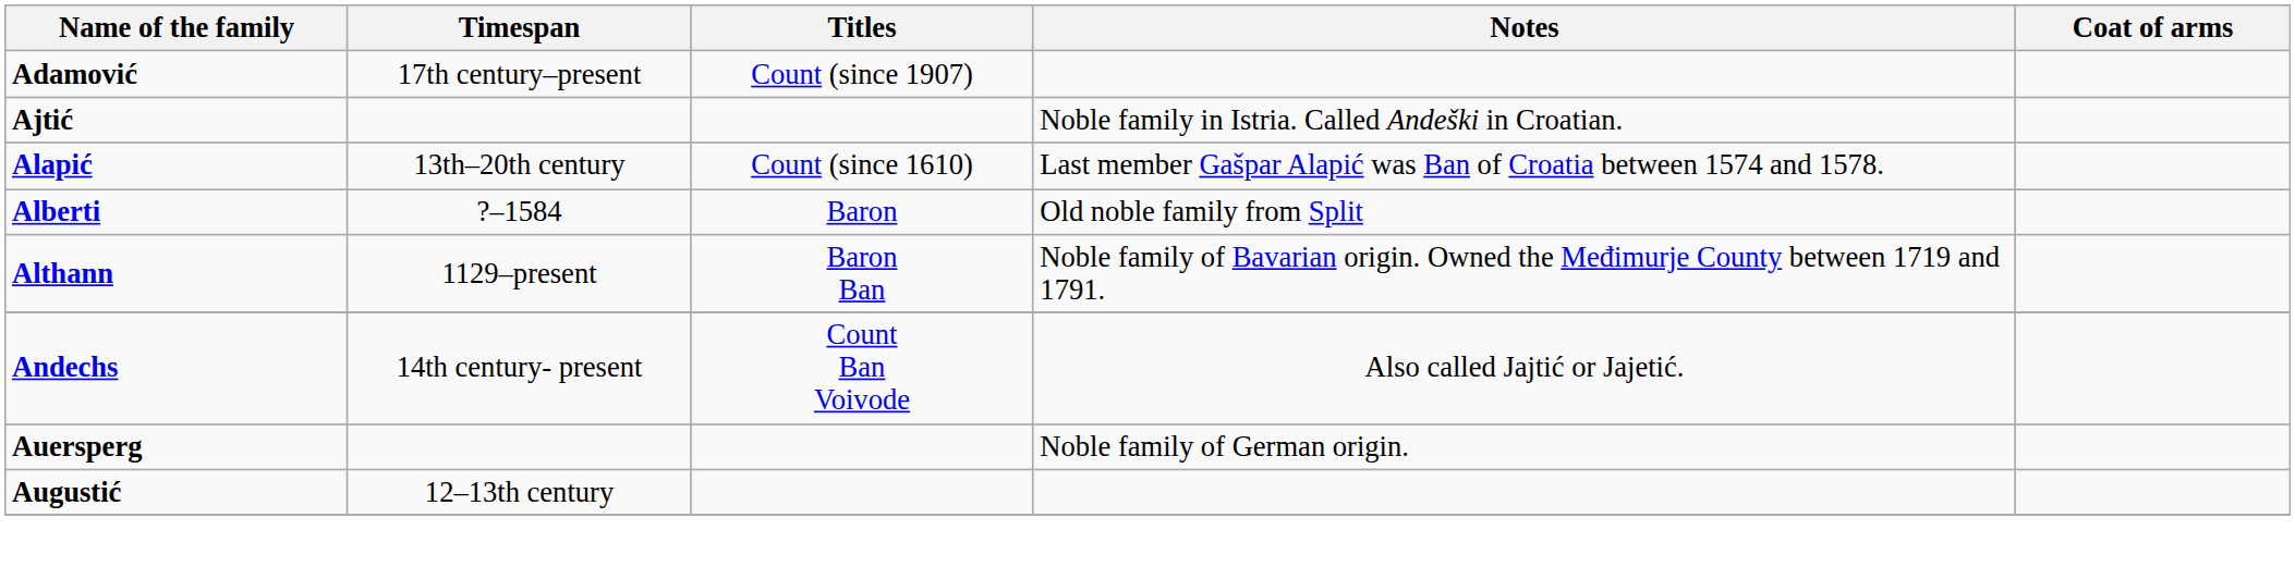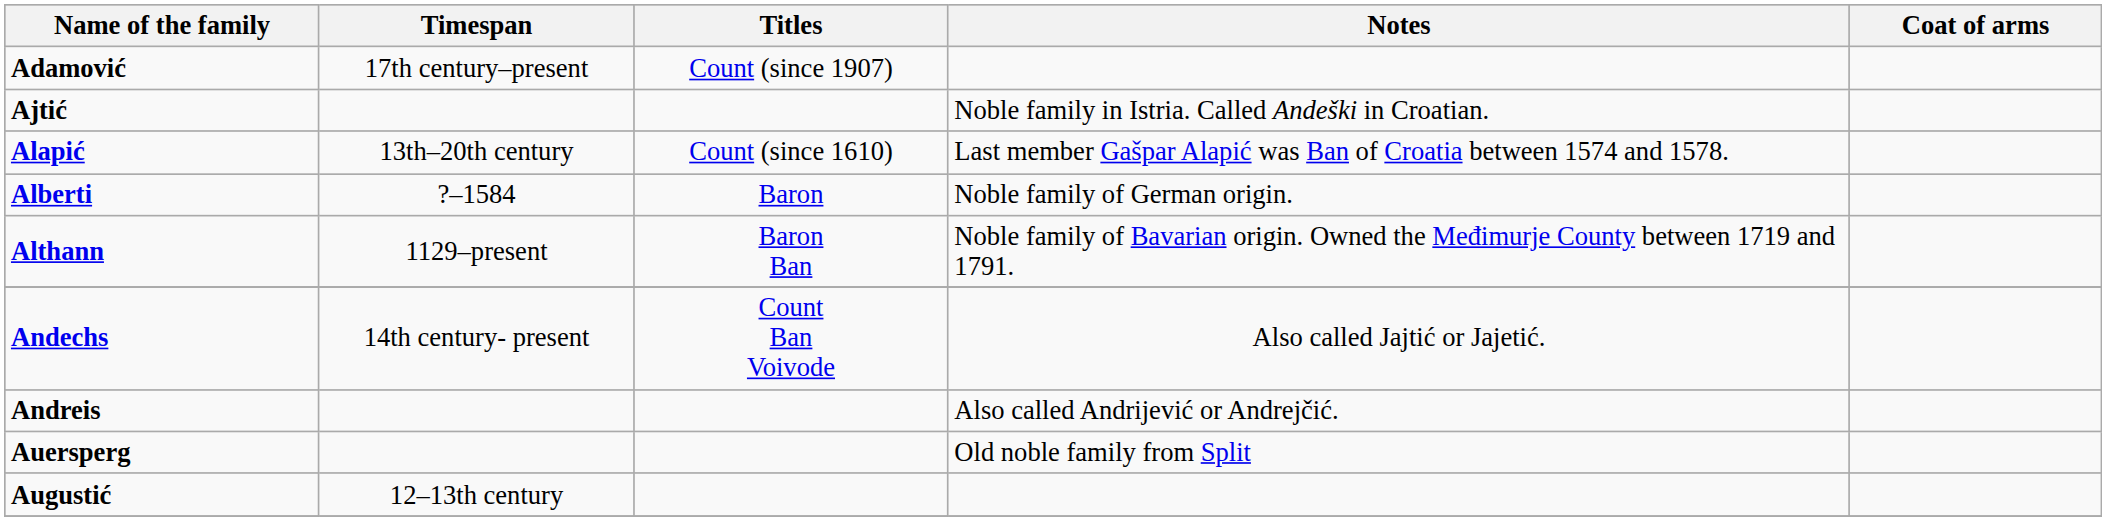Alberti | Notes: Old noble family from Split -> Noble family of German origin.
+ row: Andreis | Also called Andrijević or Andrejčić.
Auersperg | Notes: Noble family of German origin. -> Old noble family from Split
